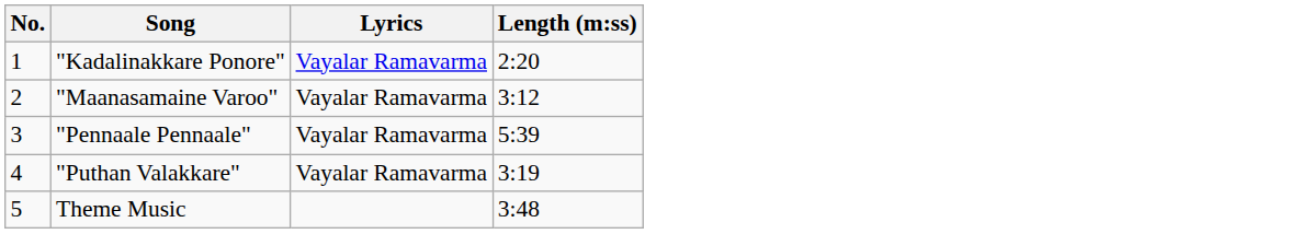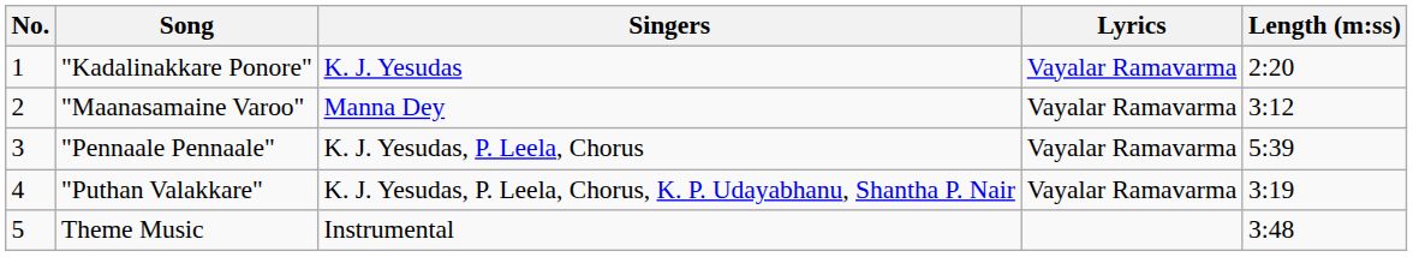+ column: Singers | K. J. Yesudas | Manna Dey | K. J. Yesudas, P. Leela, Chorus | K. J. Yesudas, P. Leela, Chorus, K. P. Udayabhanu, Shantha P. Nair | Instrumental
